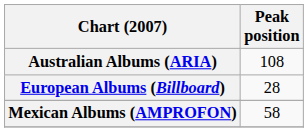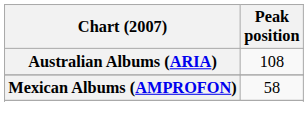- row: European Albums (Billboard) | 28
